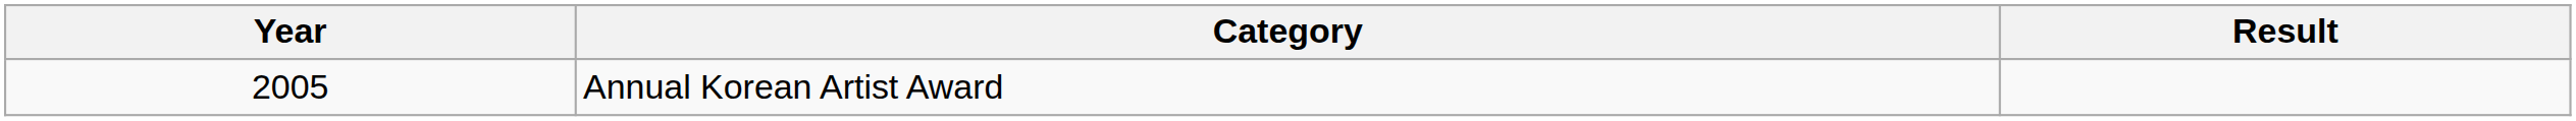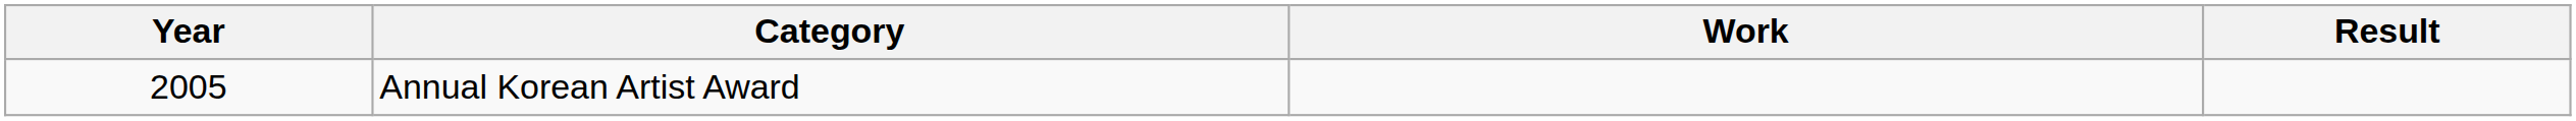+ column: Work
